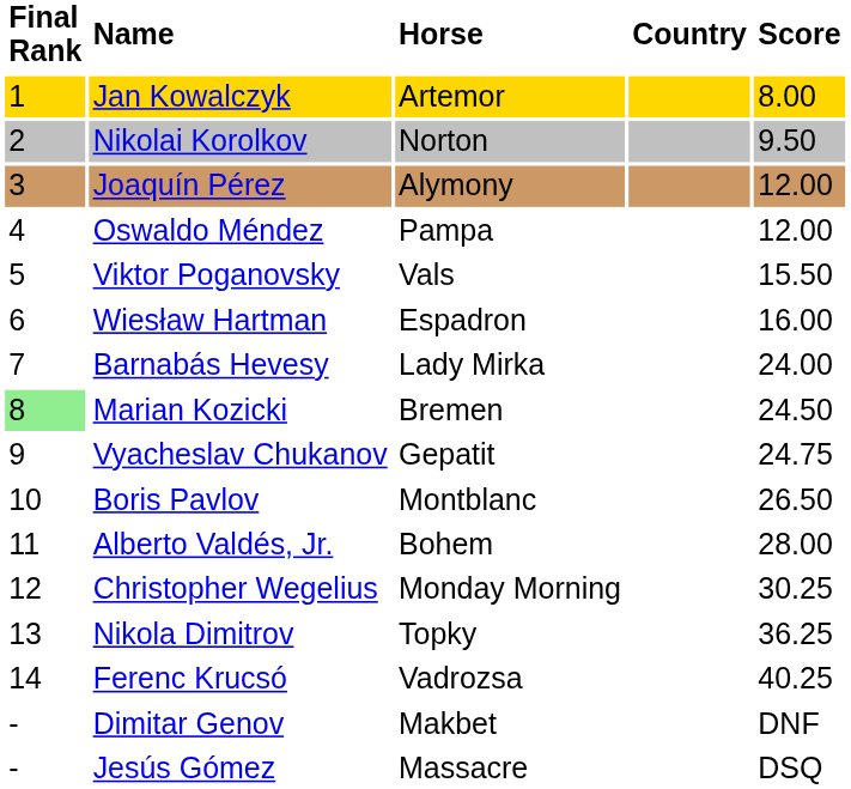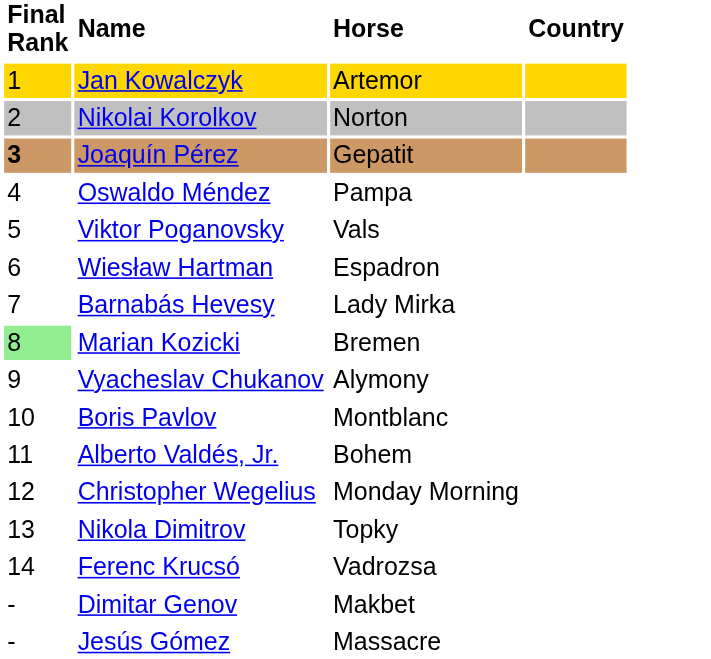- column: Score | 8.00 | 9.50 | 12.00 | 12.00 | 15.50 | 16.00 | 24.00 | 24.50 | 24.75 | 26.50 | 28.00 | 30.25 | 36.25 | 40.25 | DNF | DSQ
Joaquín Pérez | Final Rank: normal -> bold
Joaquín Pérez | Horse: Alymony -> Gepatit
Vyacheslav Chukanov | Horse: Gepatit -> Alymony
